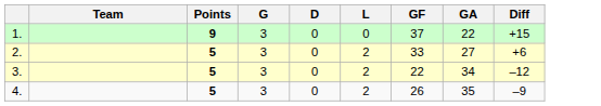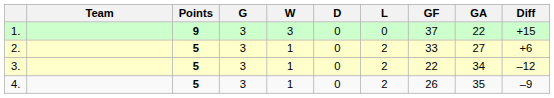+ column: W | 3 | 1 | 1 | 1
